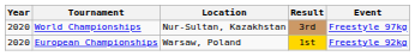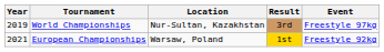World Championships | Year: 2020 -> 2019
European Championships | Year: 2020 -> 2021
